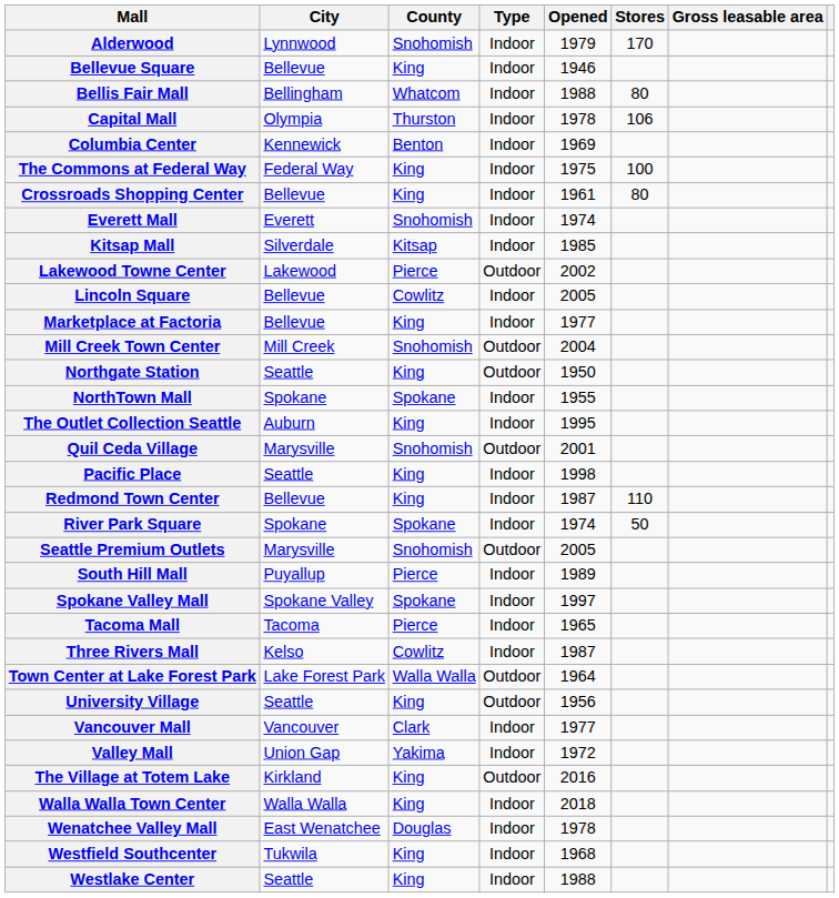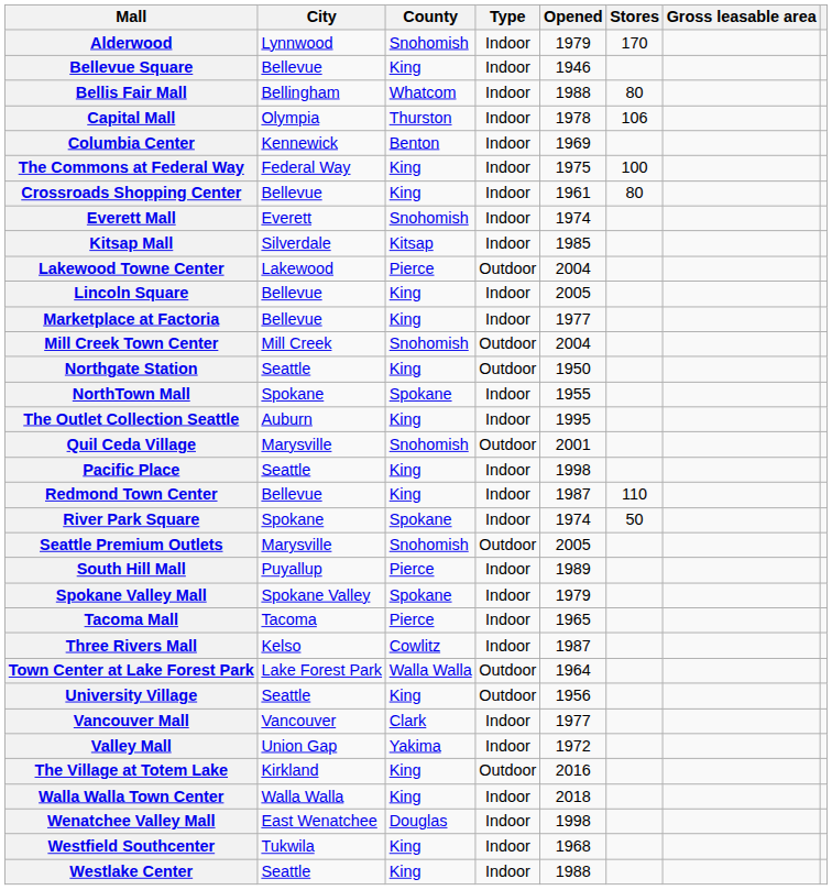Lakewood Towne Center | Opened: 2002 -> 2004
Lincoln Square | County: Cowlitz -> King
Spokane Valley Mall | Opened: 1997 -> 1979
Wenatchee Valley Mall | Opened: 1978 -> 1998
